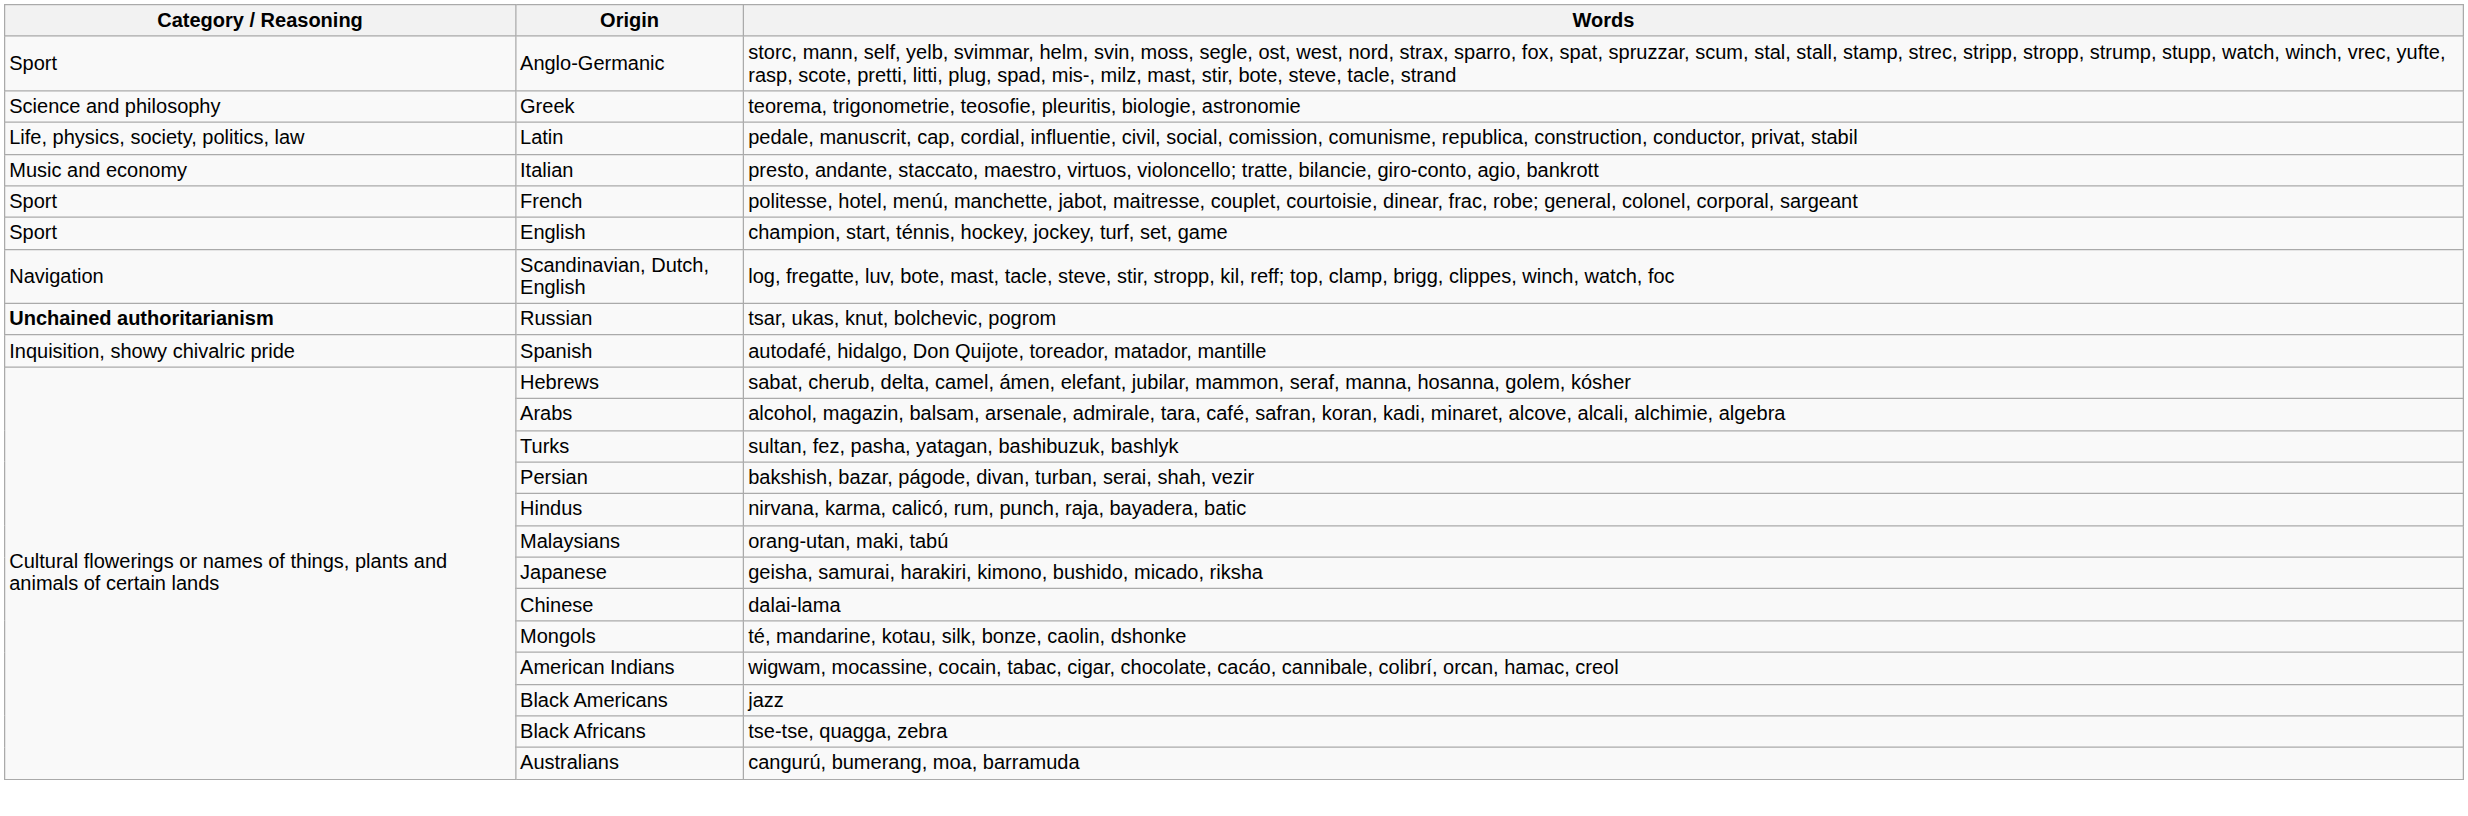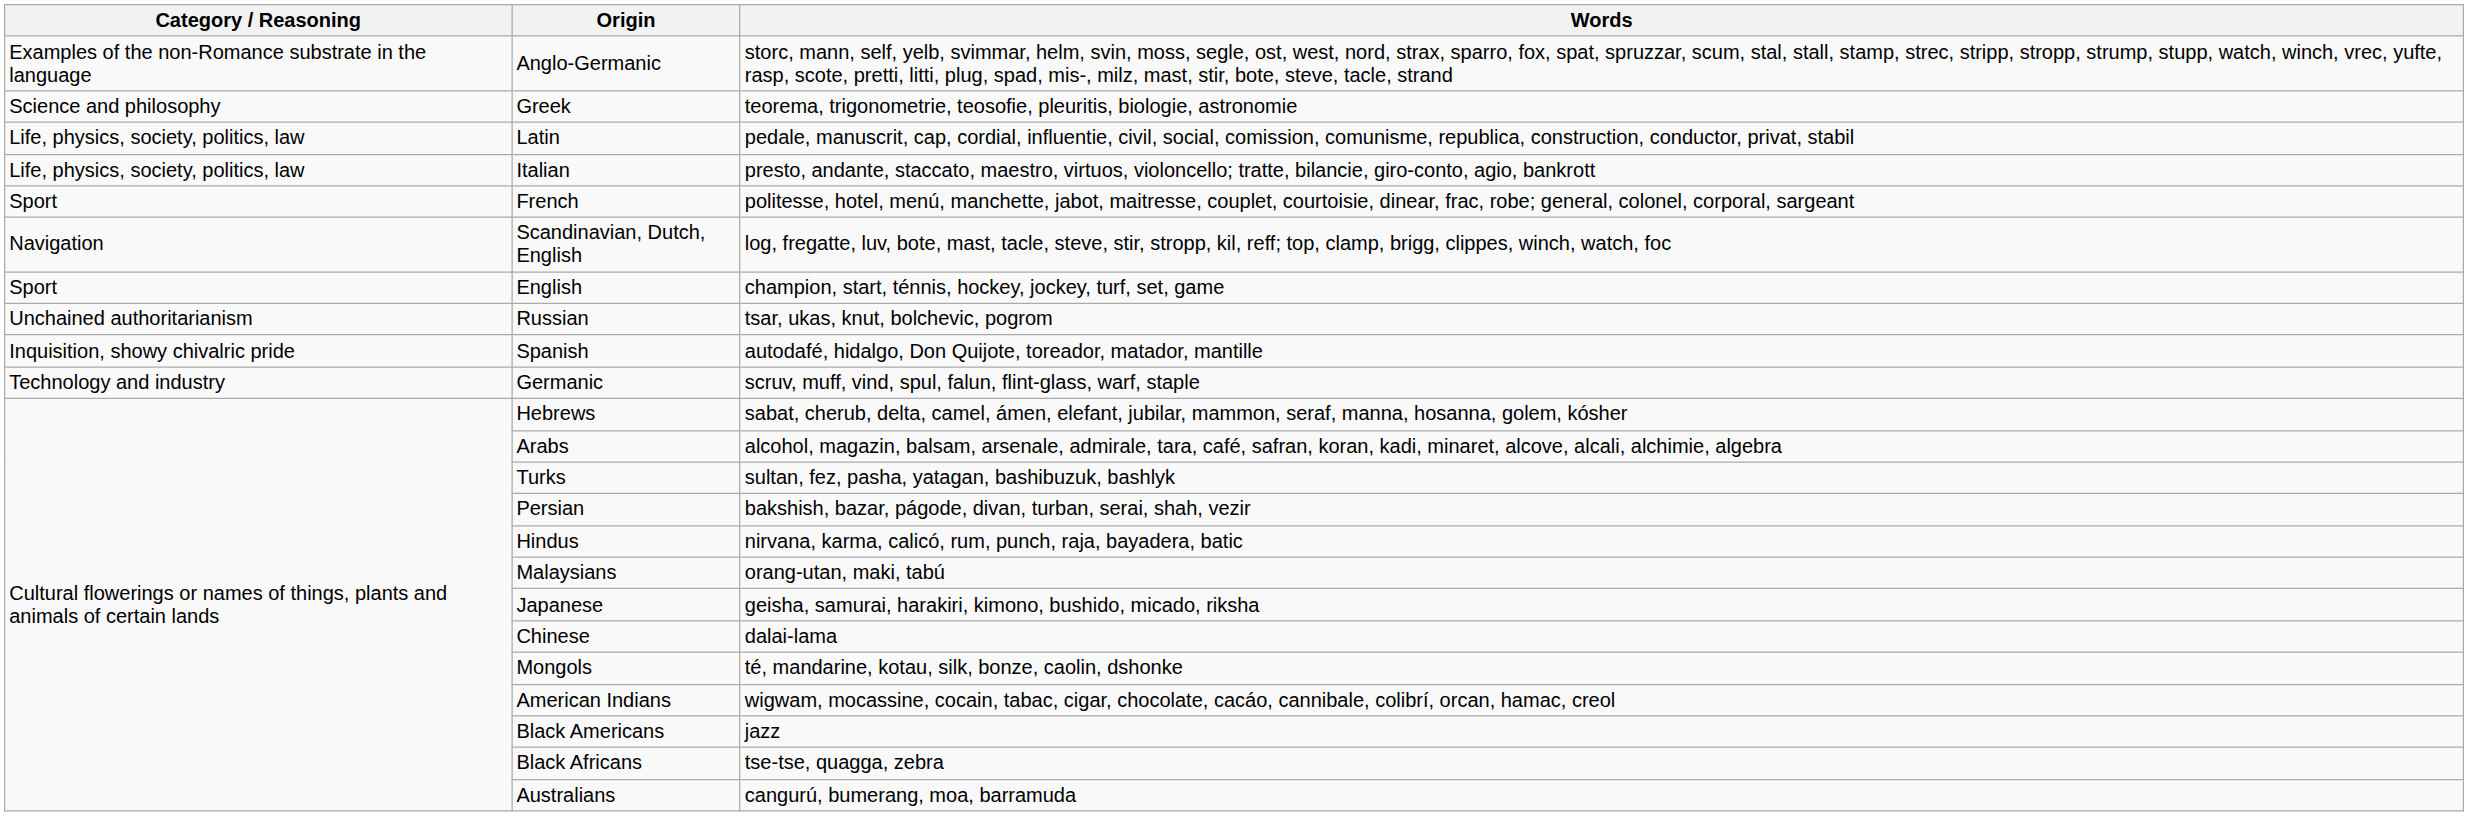Anglo-Germanic | Category / Reasoning: Sport -> Examples of the non-Romance substrate in the language
Italian | Category / Reasoning: Music and economy -> Life, physics, society, politics, law
rows swapped: Scandinavian, Dutch, English <-> English
Russian | Category / Reasoning: bold -> normal
+ row: Technology and industry | Germanic | scruv, muff, vind, spul, falun, flint-glass, warf, staple
